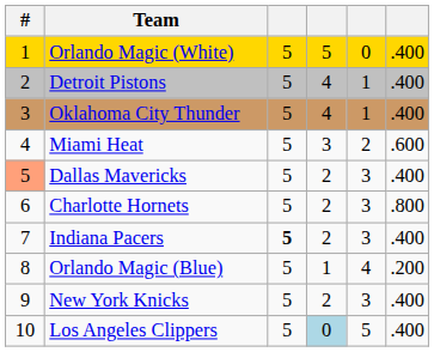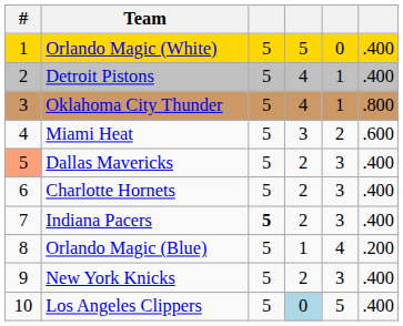Oklahoma City Thunder | column 6: .400 -> .800
Charlotte Hornets | column 6: .800 -> .400
